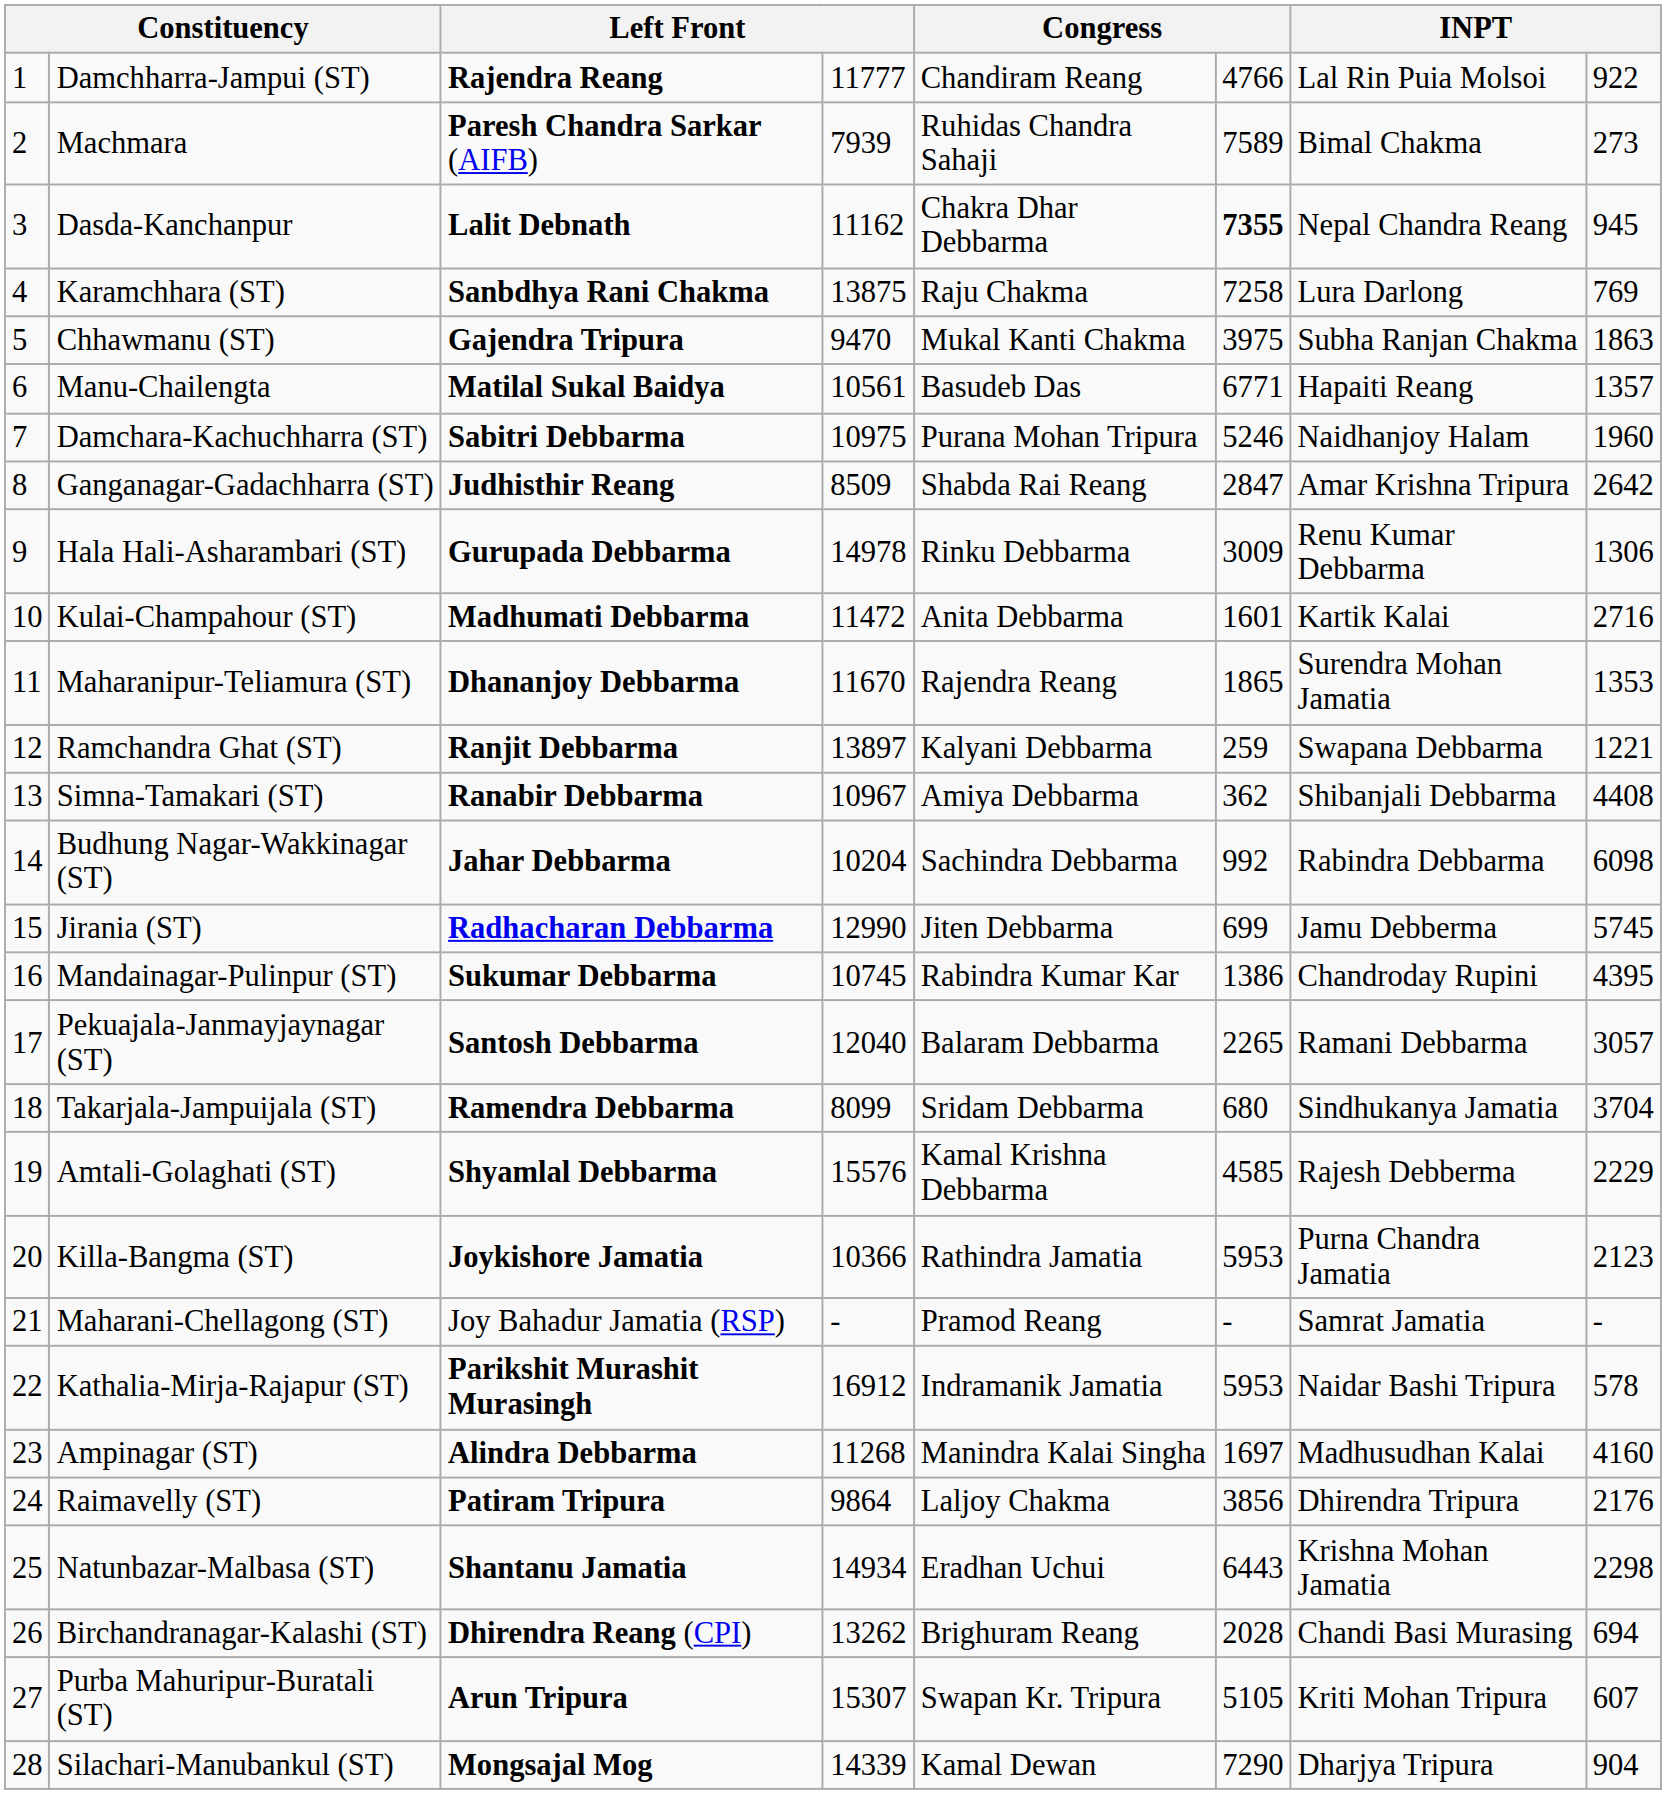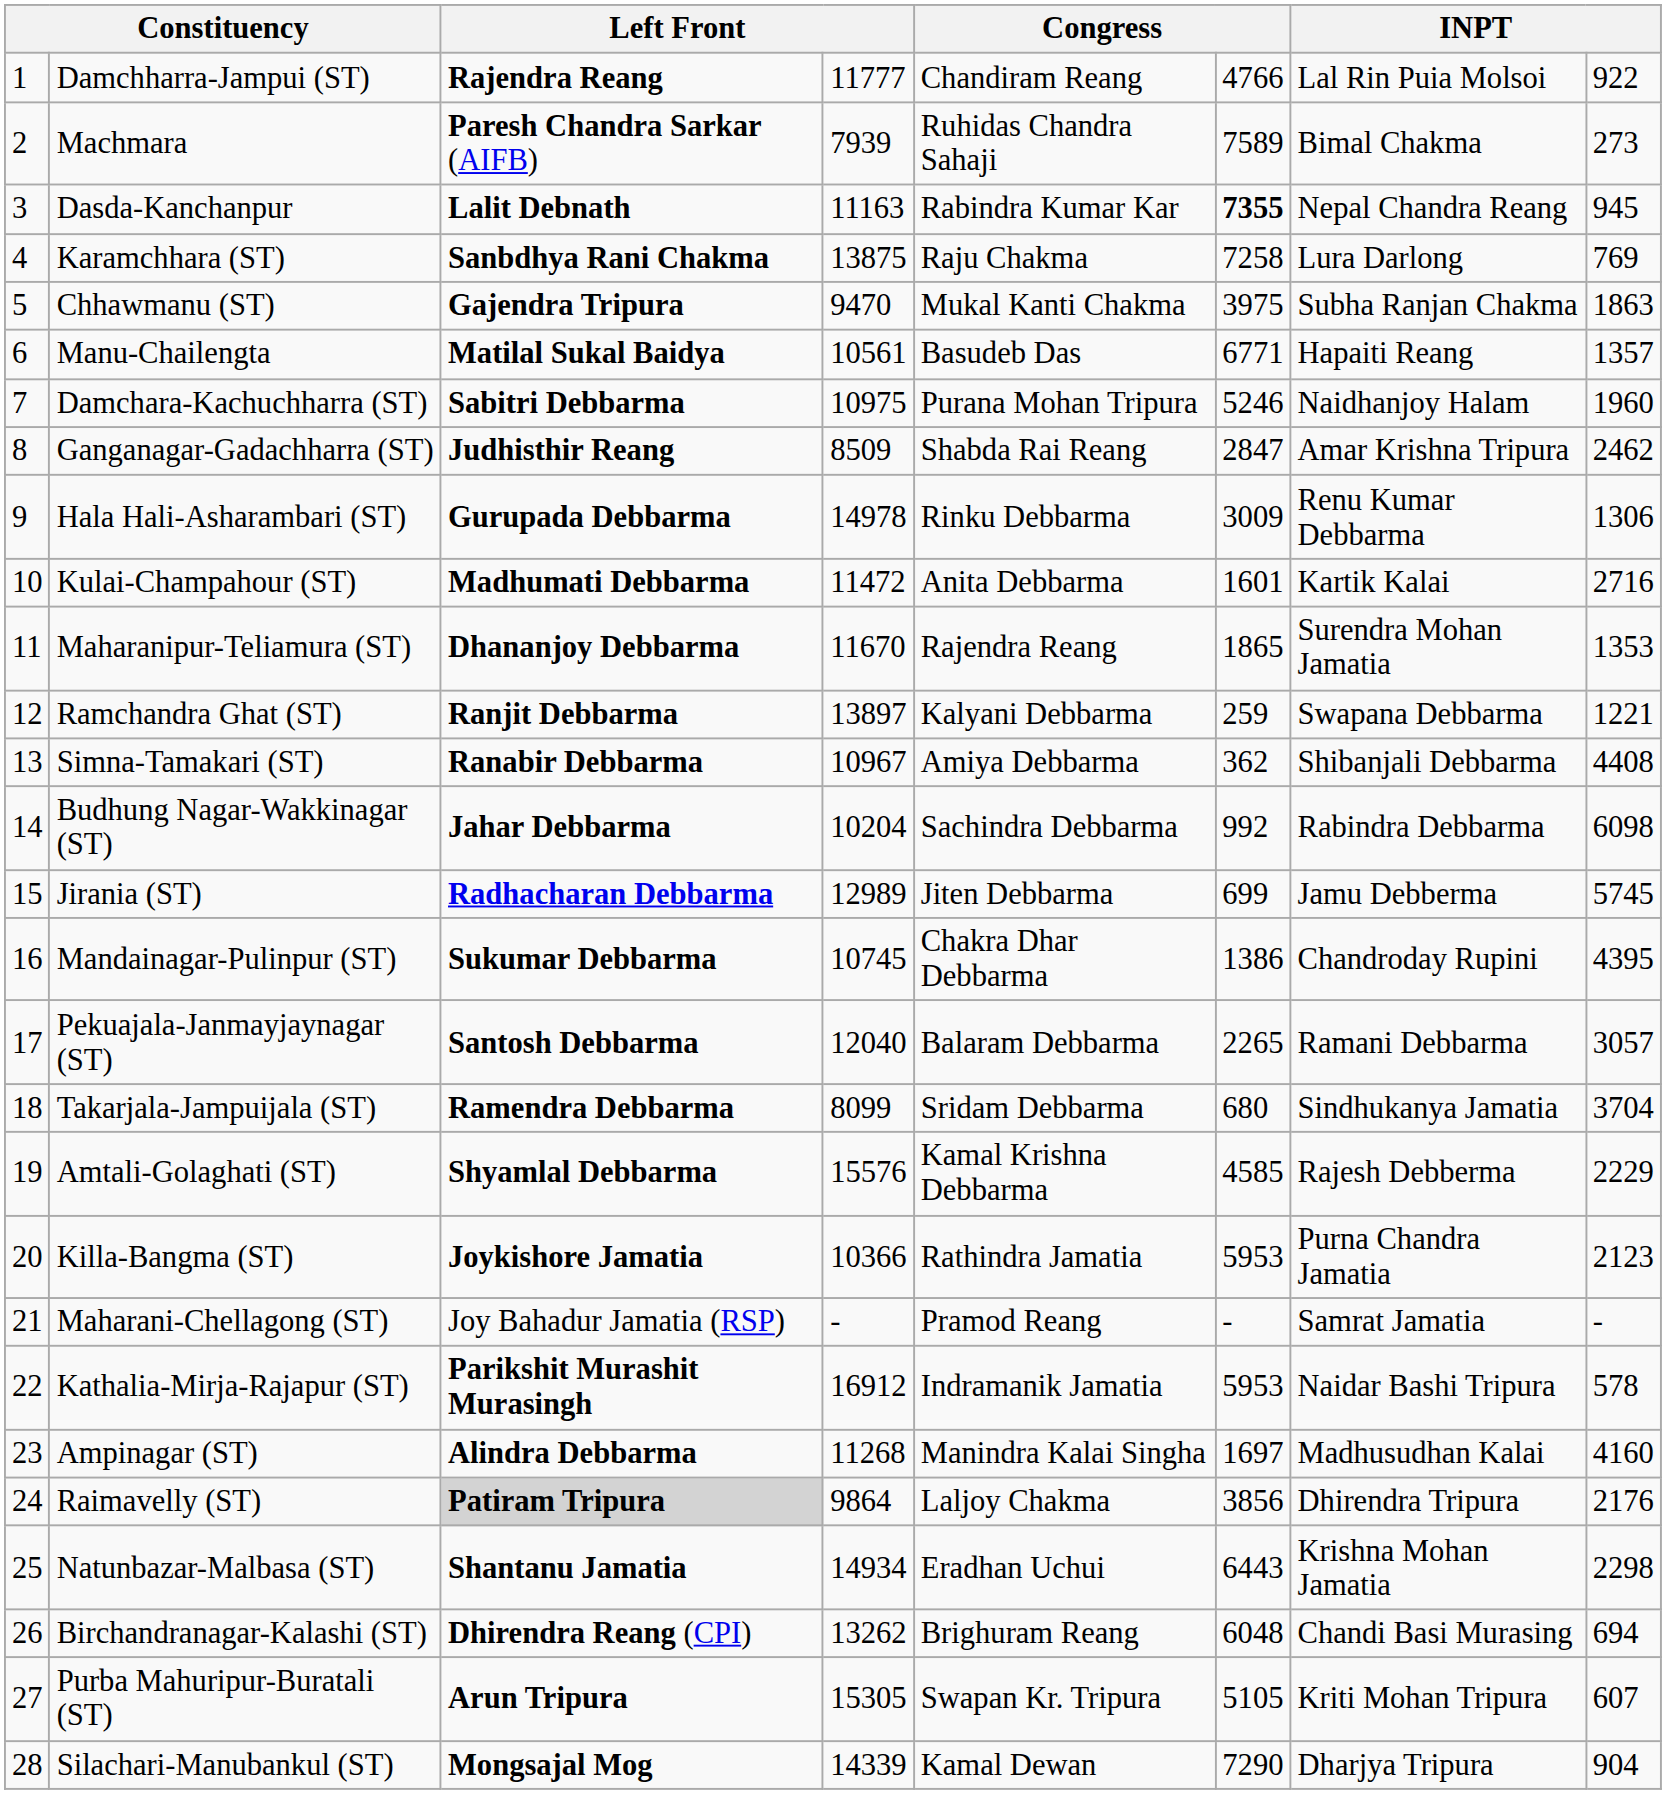Dasda-Kanchanpur | column 4: 11162 -> 11163
Dasda-Kanchanpur | column 5: Chakra Dhar Debbarma -> Rabindra Kumar Kar
Ganganagar-Gadachharra (ST) | column 8: 2642 -> 2462
Jirania (ST) | column 4: 12990 -> 12989
Mandainagar-Pulinpur (ST) | column 5: Rabindra Kumar Kar -> Chakra Dhar Debbarma
Raimavelly (ST) | column 3: no background -> lightgrey background
Birchandranagar-Kalashi (ST) | column 6: 2028 -> 6048
Purba Mahuripur-Buratali (ST) | column 4: 15307 -> 15305
